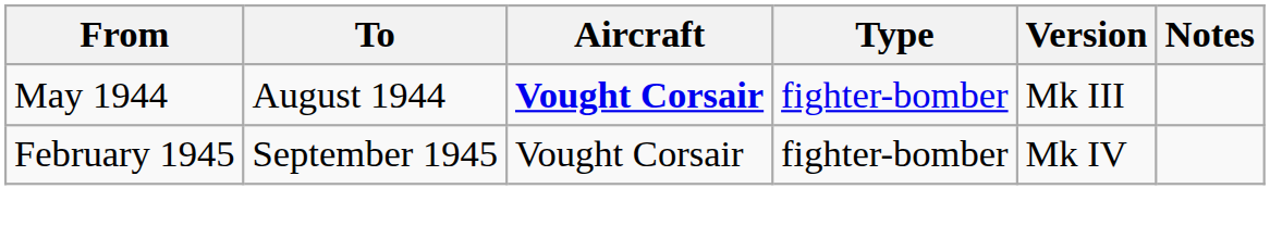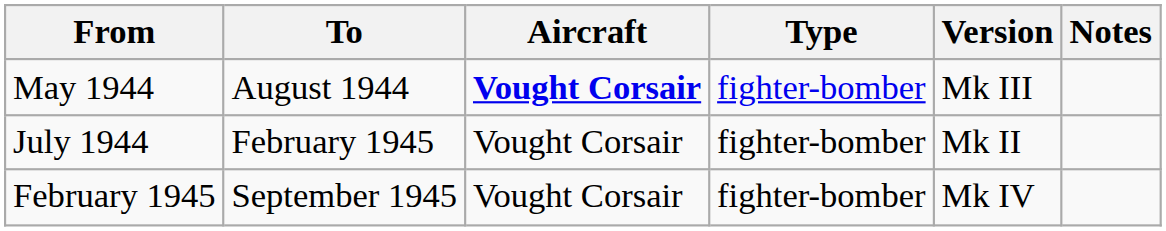+ row: July 1944 | February 1945 | Vought Corsair | fighter-bomber | Mk II
